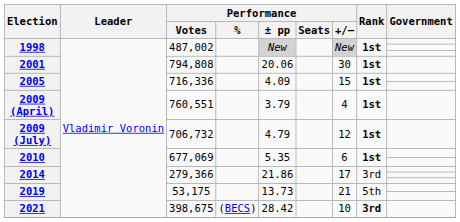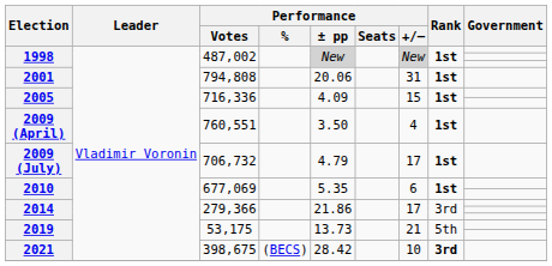2001 | Performance / +/–: 30 -> 31
2009 (April) | Performance / ± pp: 3.79 -> 3.50
2009 (July) | Performance / +/–: 12 -> 17
